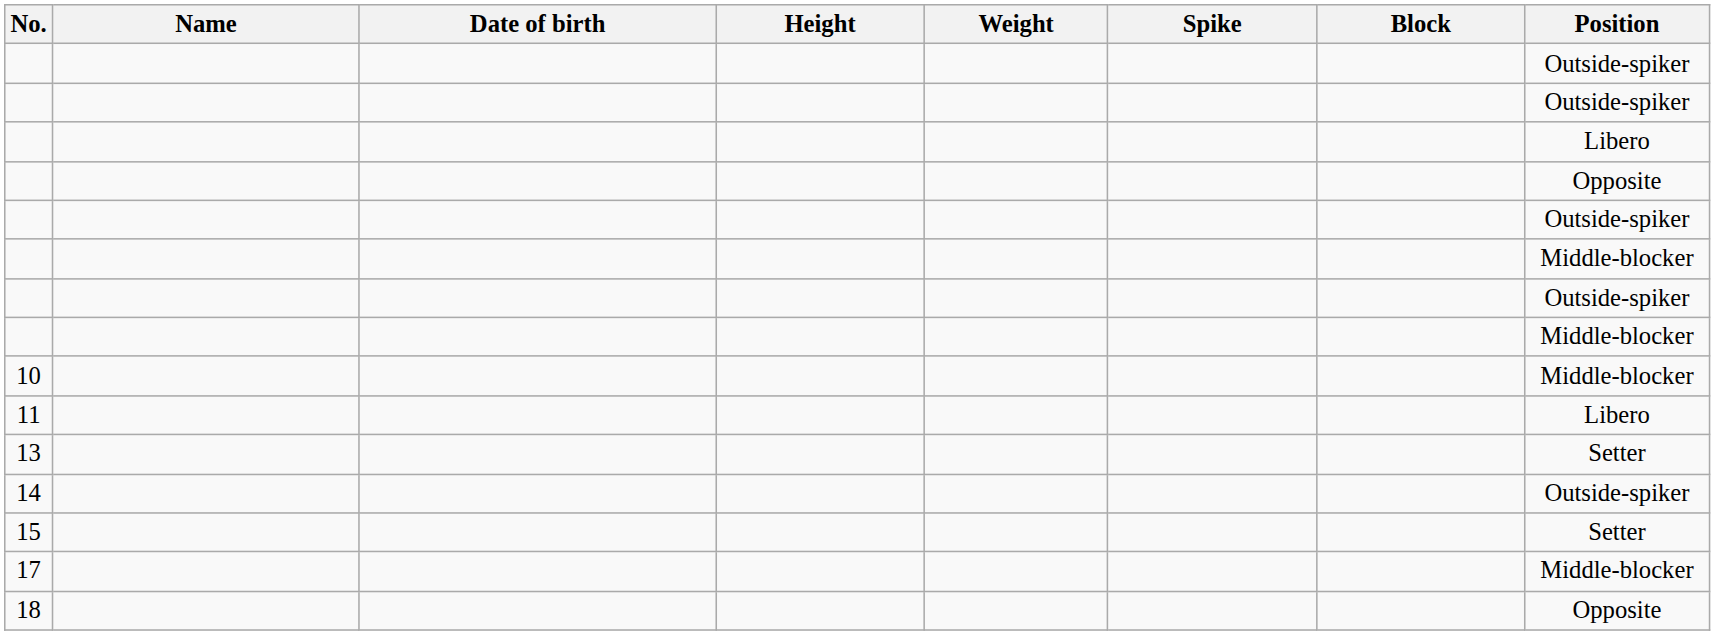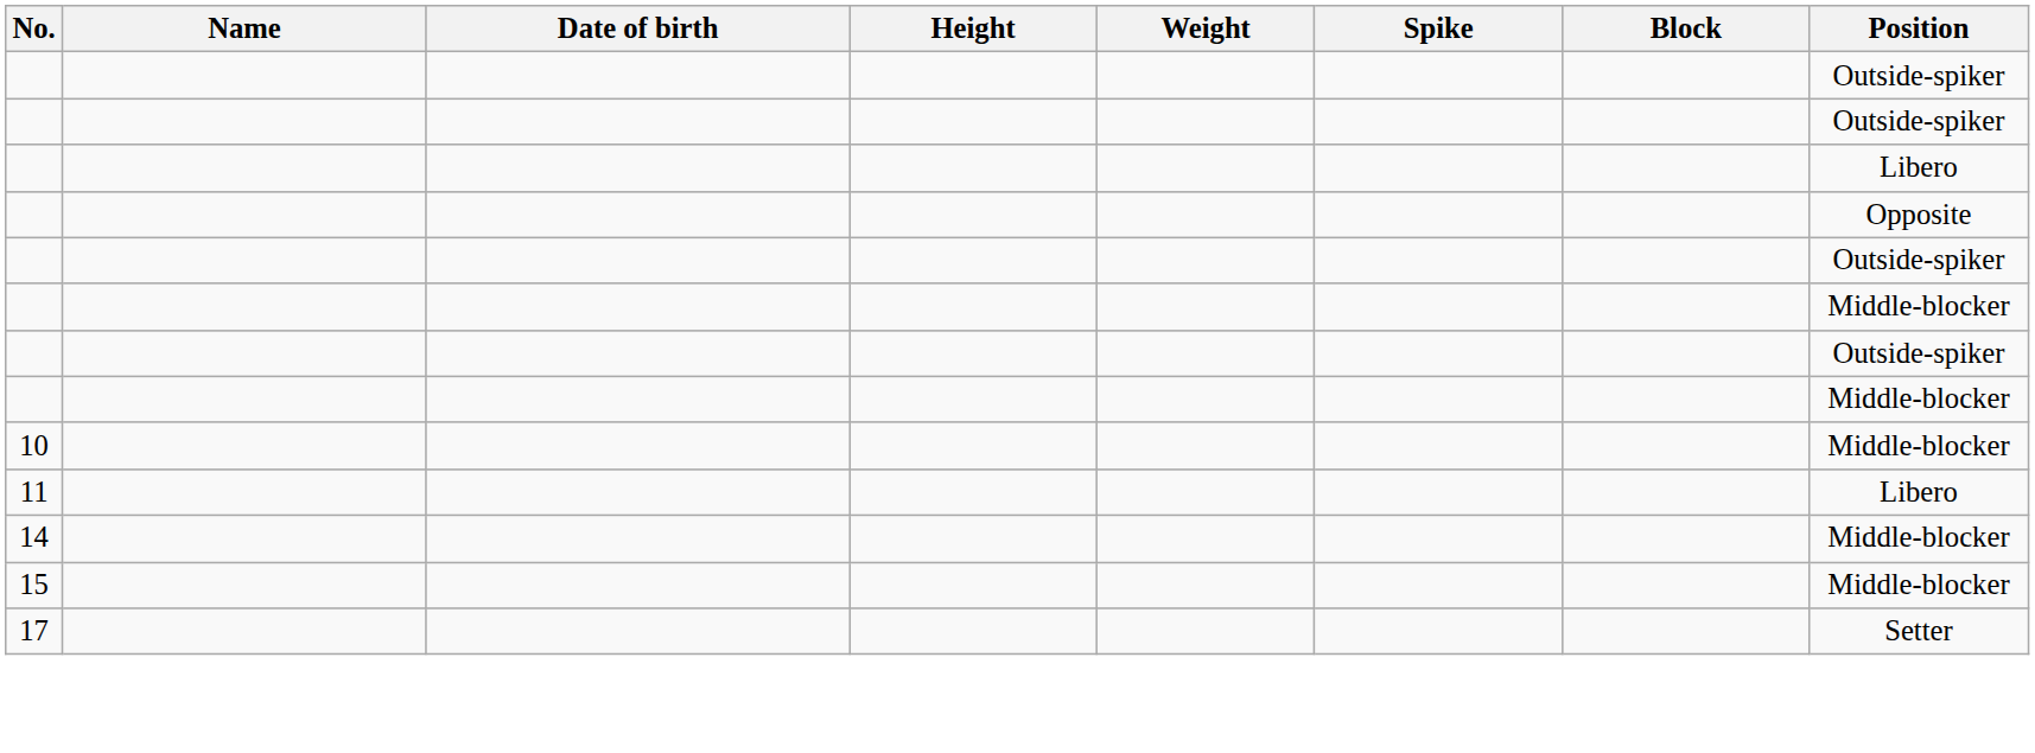- row: 13 | Setter
14 | Position: Outside-spiker -> Middle-blocker
15 | Position: Setter -> Middle-blocker
17 | Position: Middle-blocker -> Setter
- row: 18 | Opposite
